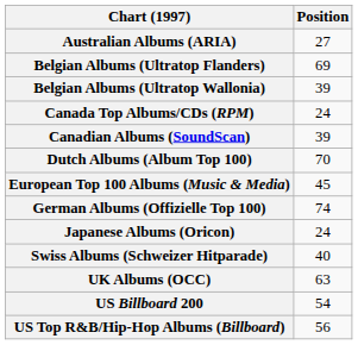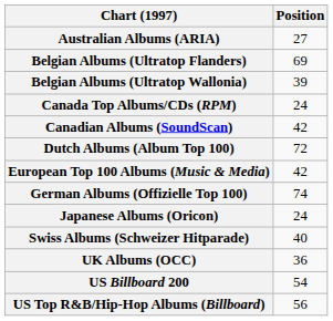Canadian Albums (SoundScan) | Position: 39 -> 42
Dutch Albums (Album Top 100) | Position: 70 -> 72
European Top 100 Albums (Music & Media) | Position: 45 -> 42
UK Albums (OCC) | Position: 63 -> 36
